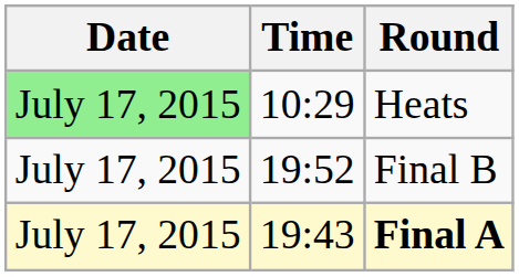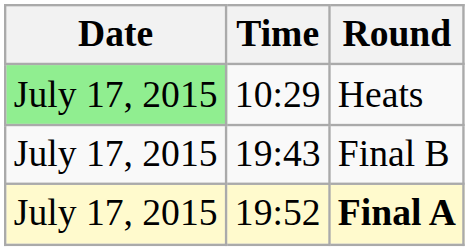Final B | Time: 19:52 -> 19:43
Final A | Time: 19:43 -> 19:52
